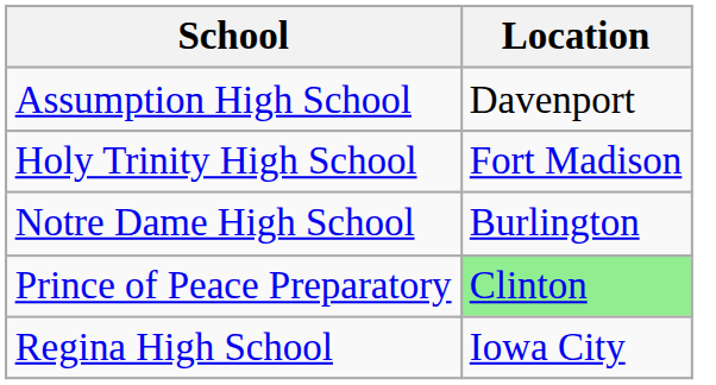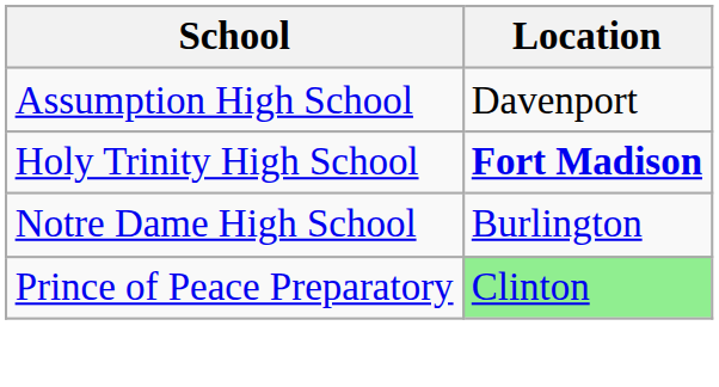Holy Trinity High School | Location: normal -> bold
- row: Regina High School | Iowa City
